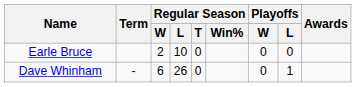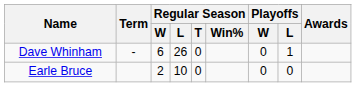rows swapped: Dave Whinham <-> Earle Bruce
